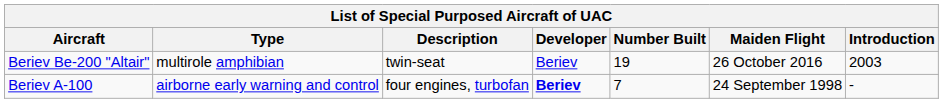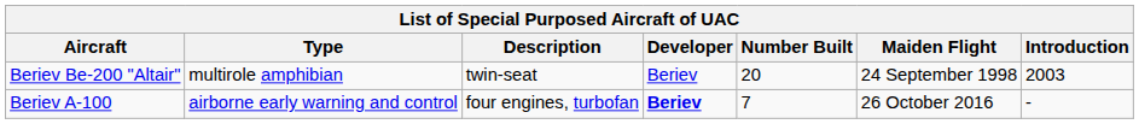Beriev Be-200 "Altair" | Number Built: 19 -> 20
Beriev Be-200 "Altair" | Maiden Flight: 26 October 2016 -> 24 September 1998
Beriev A-100 | Maiden Flight: 24 September 1998 -> 26 October 2016
